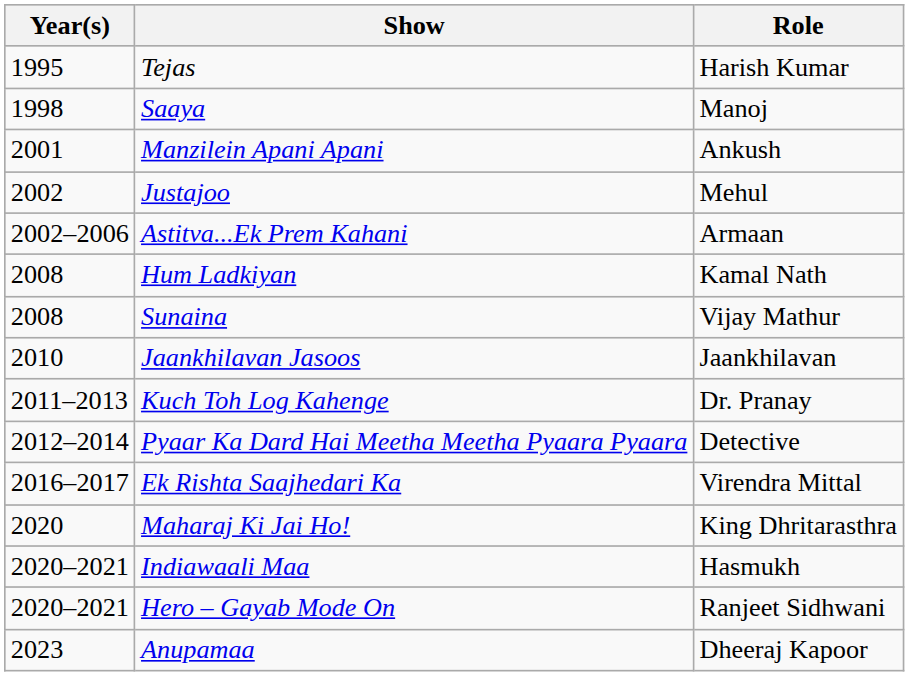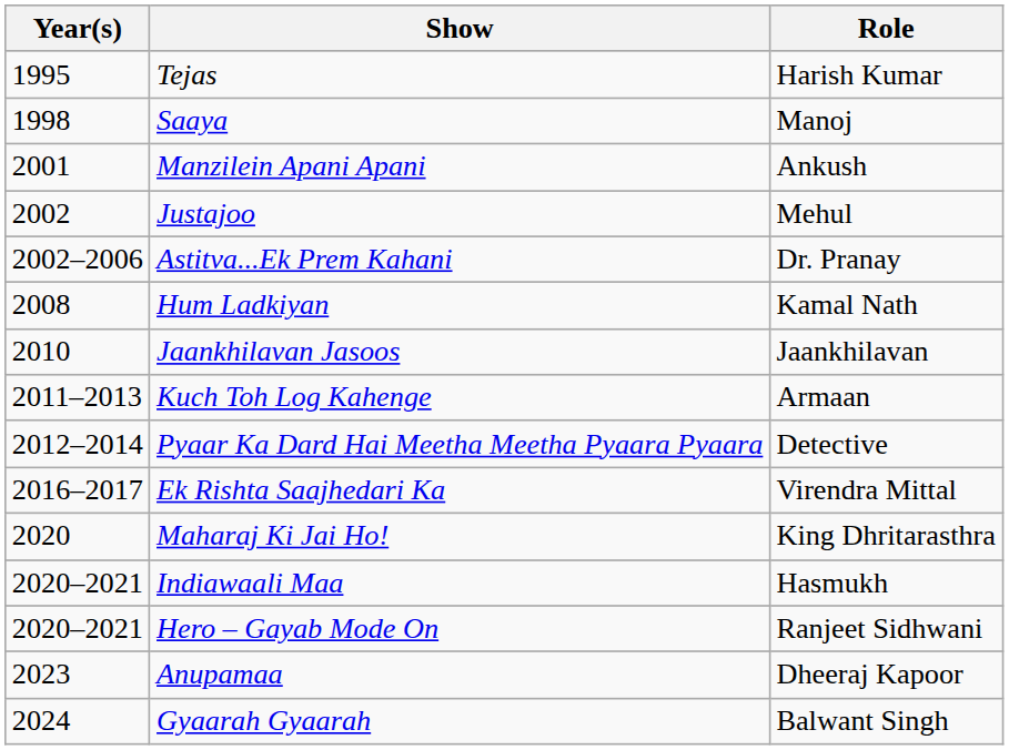Astitva...Ek Prem Kahani | Role: Armaan -> Dr. Pranay
- row: 2008 | Sunaina | Vijay Mathur
Kuch Toh Log Kahenge | Role: Dr. Pranay -> Armaan
+ row: 2024 | Gyaarah Gyaarah | Balwant Singh
